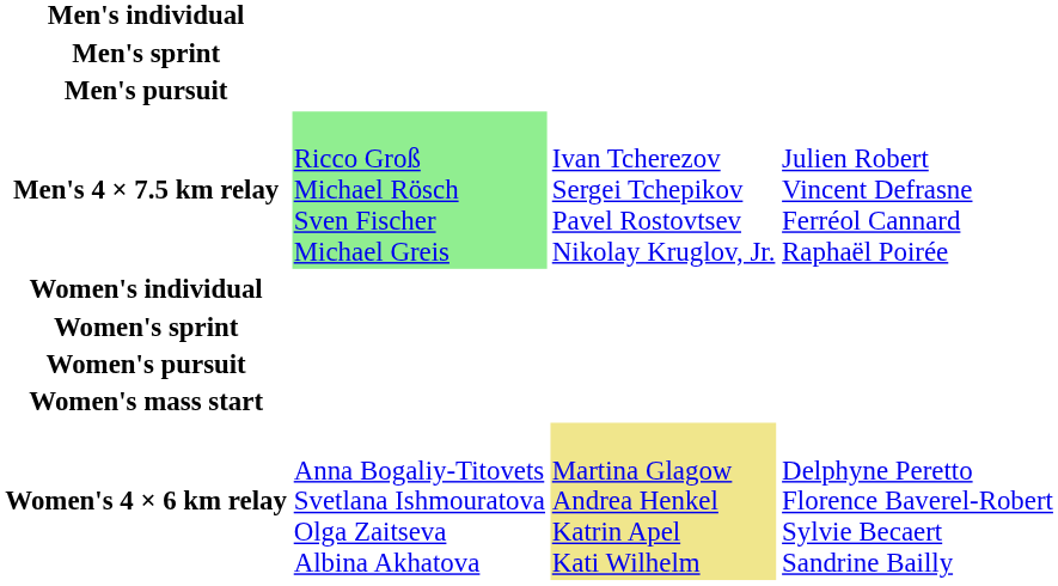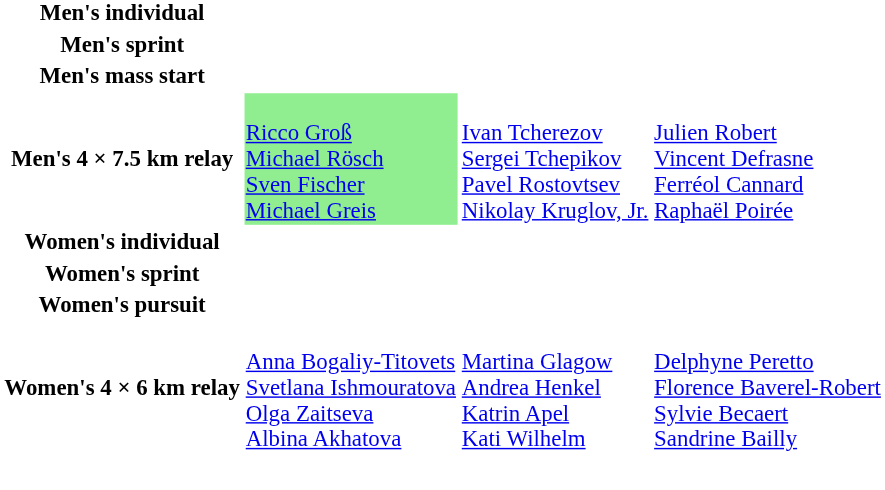- row: Men's pursuit
+ row: Men's mass start
- row: Women's mass start
Women's 4 × 6 km relay | column 3: khaki background -> no background
